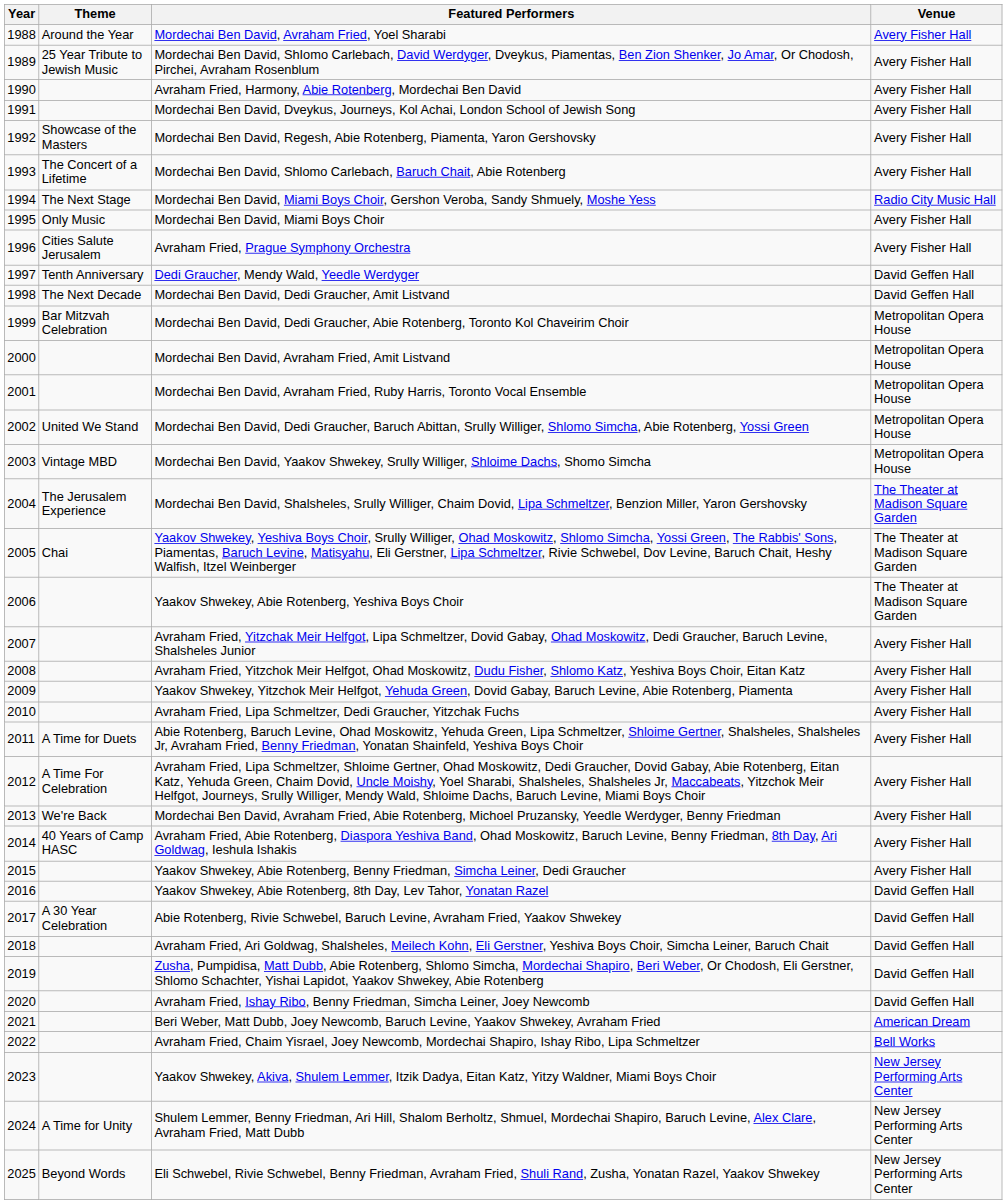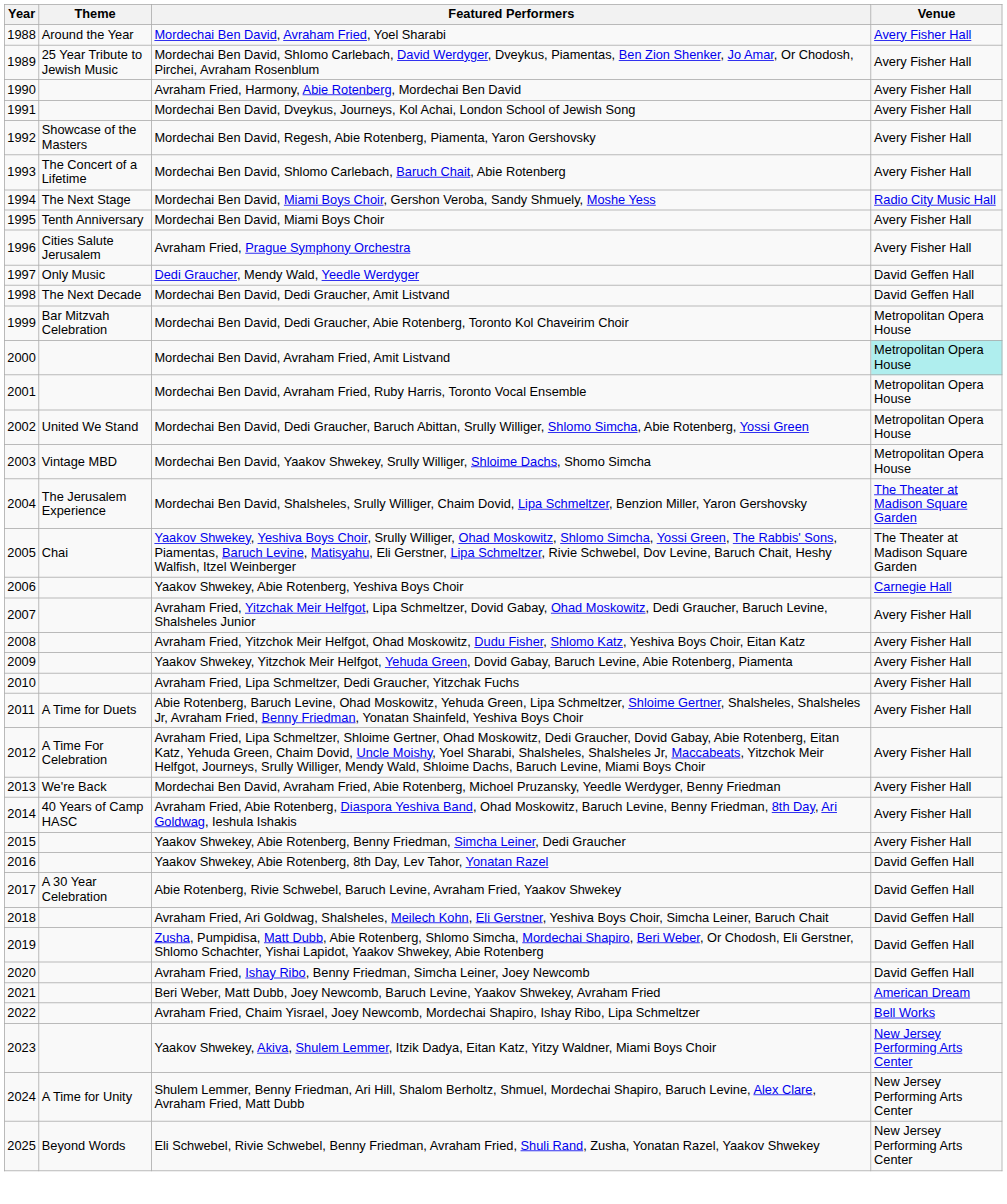Mordechai Ben David, Miami Boys Choir | Theme: Only Music -> Tenth Anniversary
Dedi Graucher, Mendy Wald, Yeedle Werdyger | Theme: Tenth Anniversary -> Only Music
Mordechai Ben David, Avraham Fried, Amit Listvand | Venue: no background -> paleturquoise background
Yaakov Shwekey, Abie Rotenberg, Yeshiva Boys Choir | Venue: The Theater at Madison Square Garden -> Carnegie Hall
